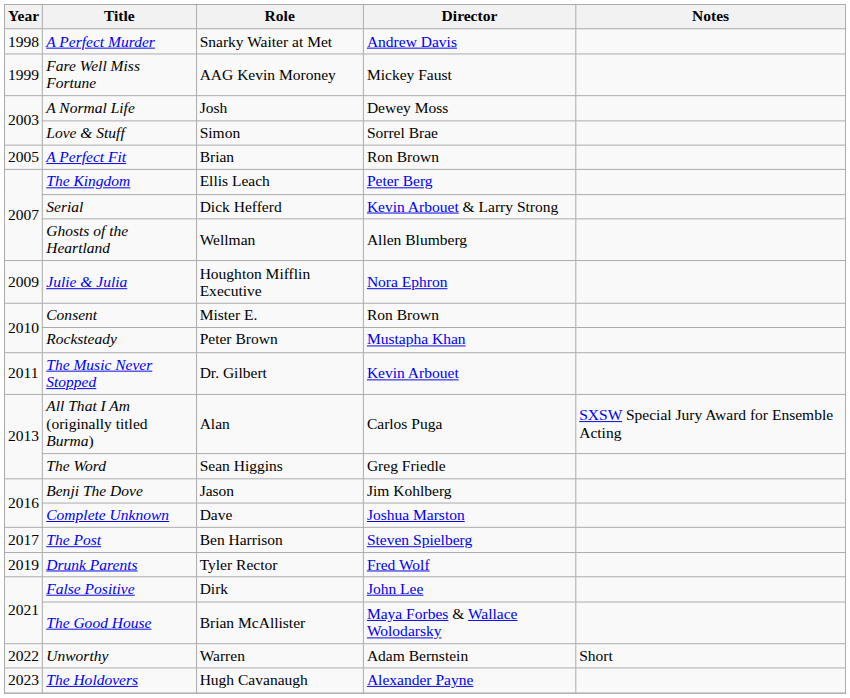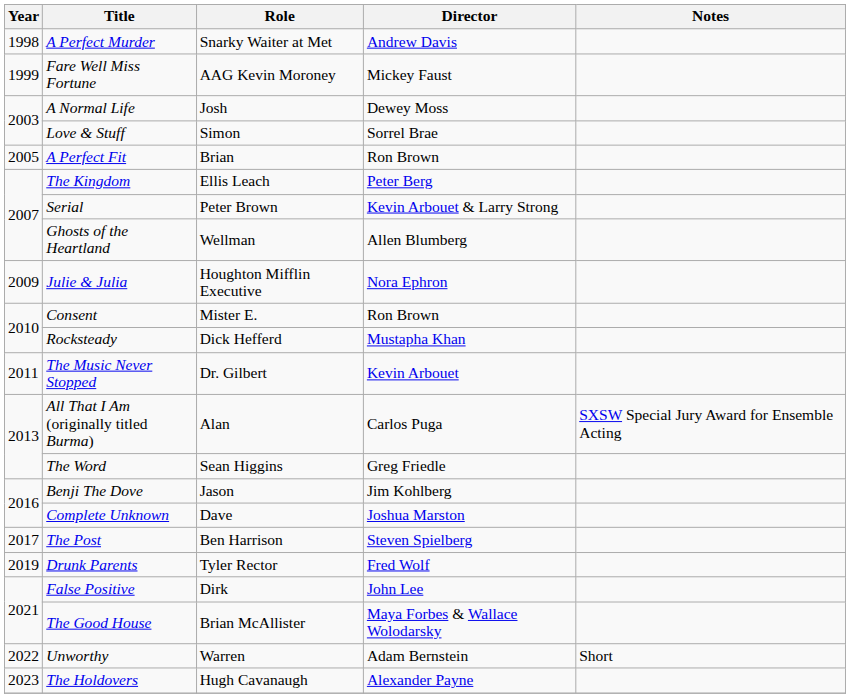Serial | Role: Dick Hefferd -> Peter Brown
Rocksteady | Role: Peter Brown -> Dick Hefferd
